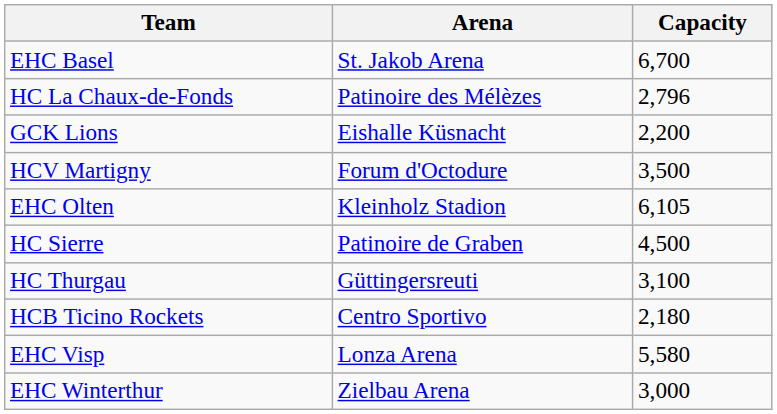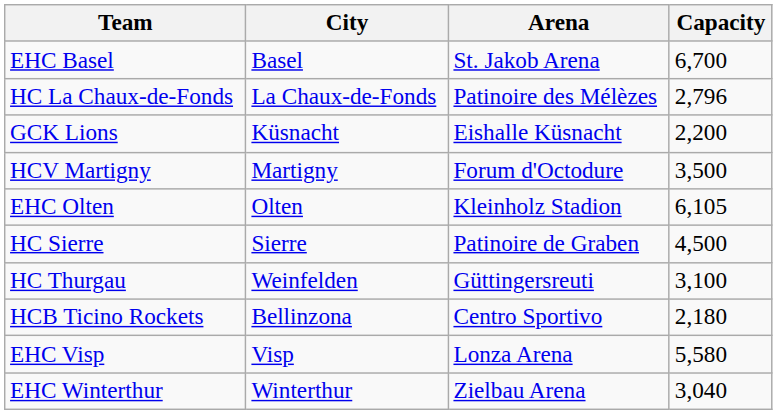+ column: City | Basel | La Chaux-de-Fonds | Küsnacht | Martigny | Olten | Sierre | Weinfelden | Bellinzona | Visp | Winterthur
EHC Winterthur | Capacity: 3,000 -> 3,040
